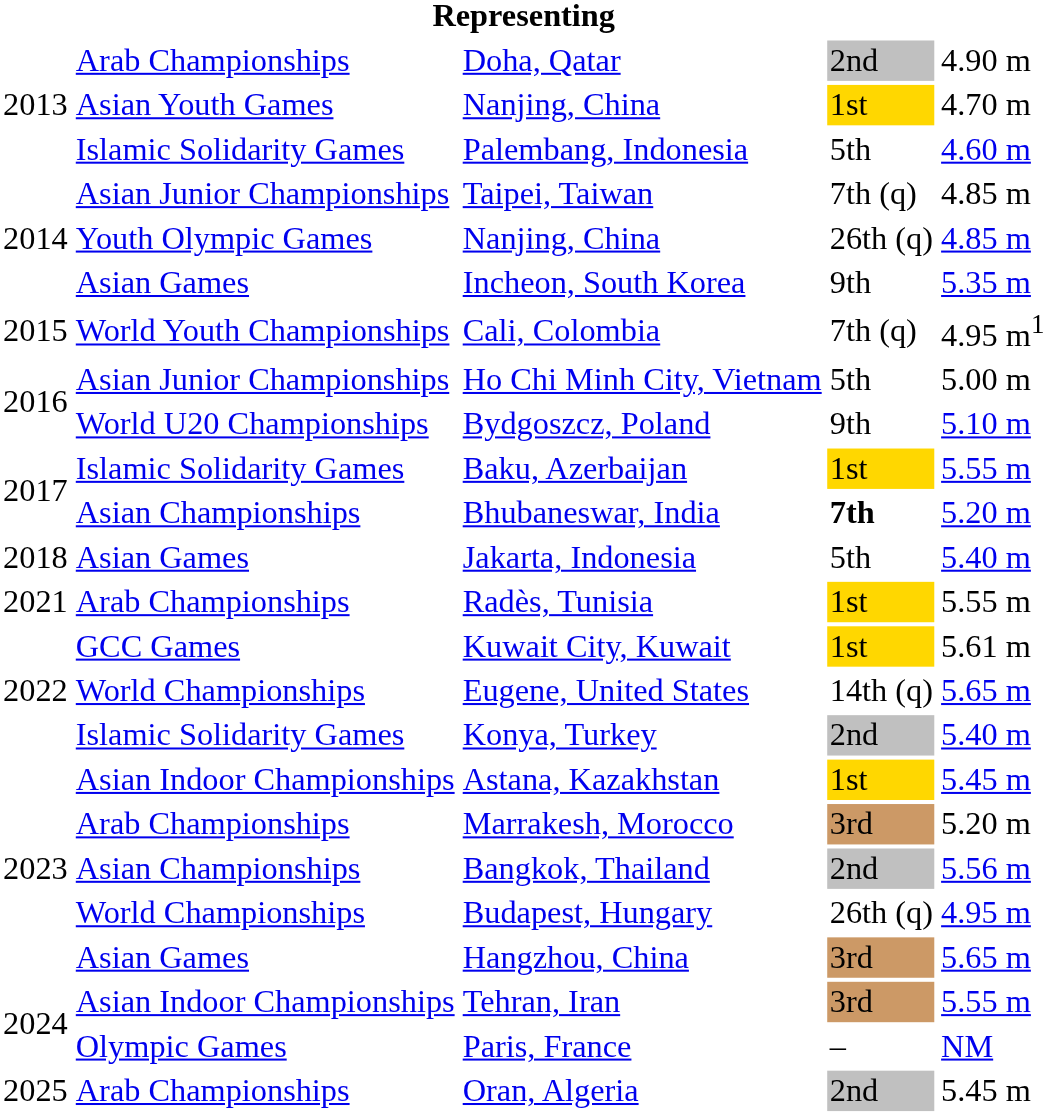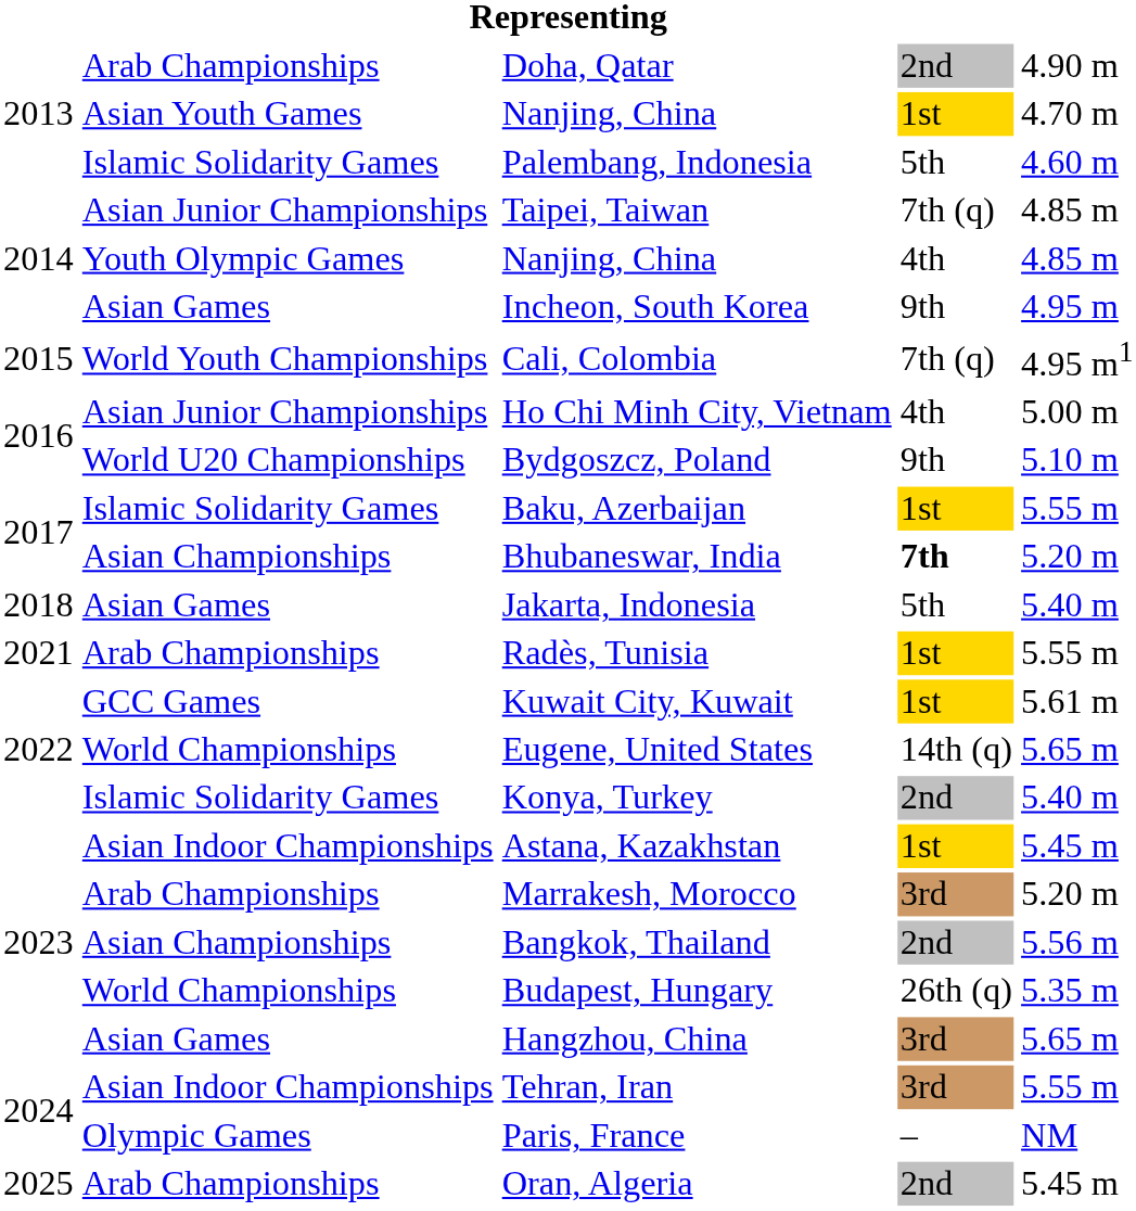Youth Olympic Games / Nanjing, China | column 4: 26th (q) -> 4th
Incheon, South Korea | column 5: 5.35 m -> 4.95 m
Ho Chi Minh City, Vietnam | column 4: 5th -> 4th
Budapest, Hungary | column 5: 4.95 m -> 5.35 m
